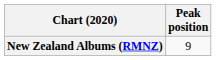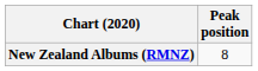New Zealand Albums (RMNZ) | Peak position: 9 -> 8
